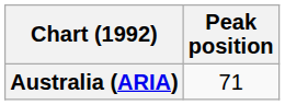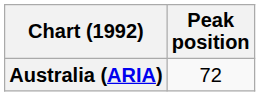Australia (ARIA) | Peak position: 71 -> 72
